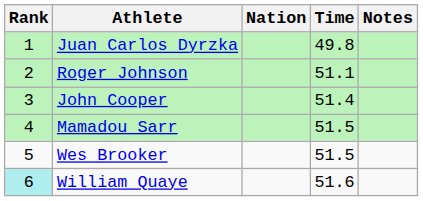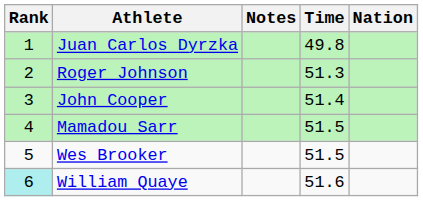columns swapped: Nation <-> Notes
Roger Johnson | Time: 51.1 -> 51.3
